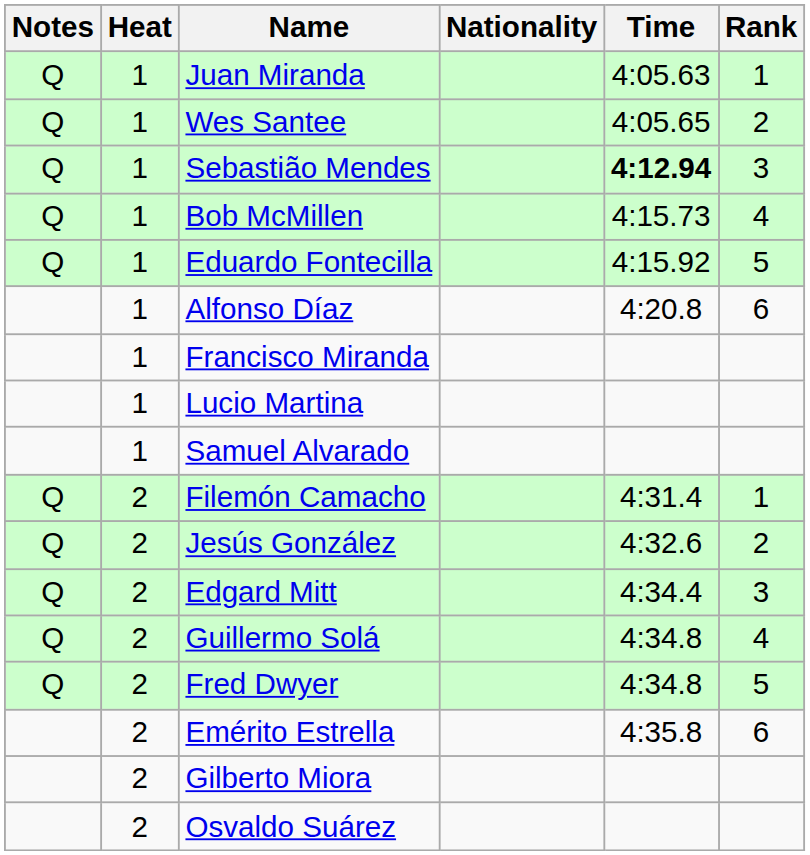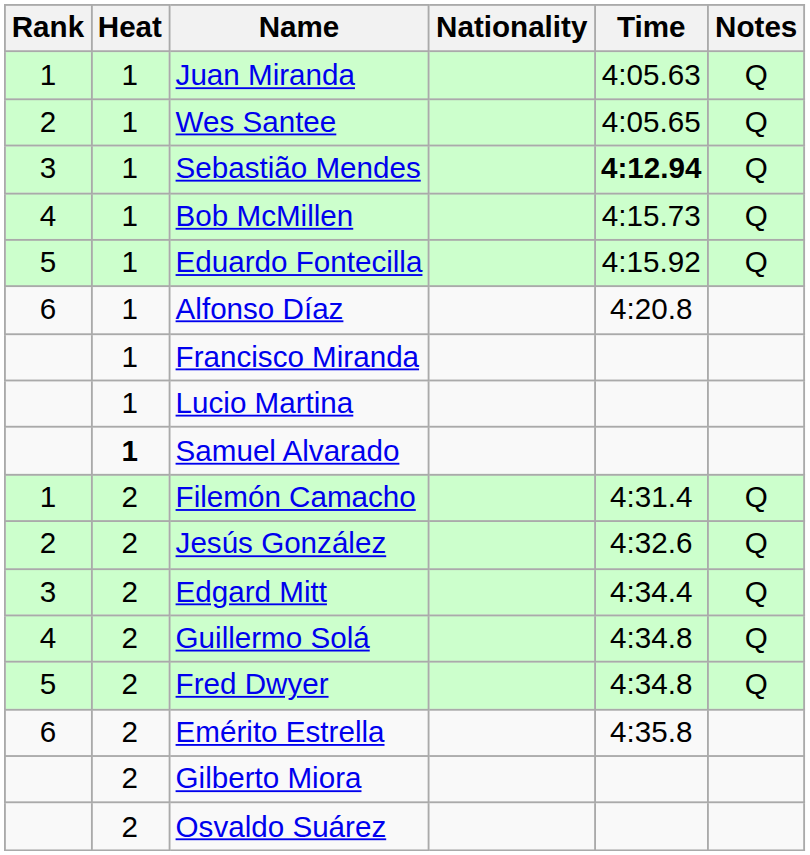columns swapped: Rank <-> Notes
Samuel Alvarado | Heat: normal -> bold
